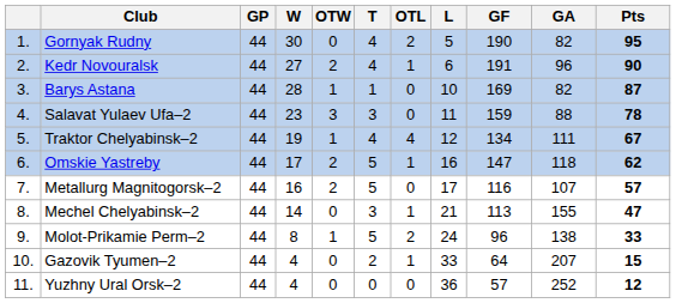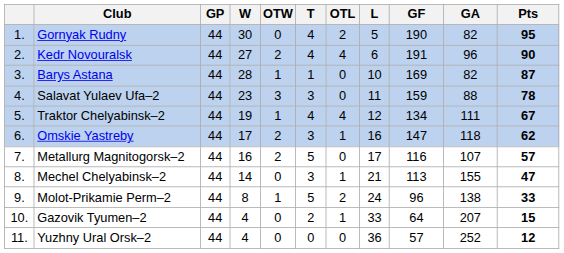Kedr Novouralsk | OTL: 1 -> 4
Omskie Yastreby | T: 5 -> 3
